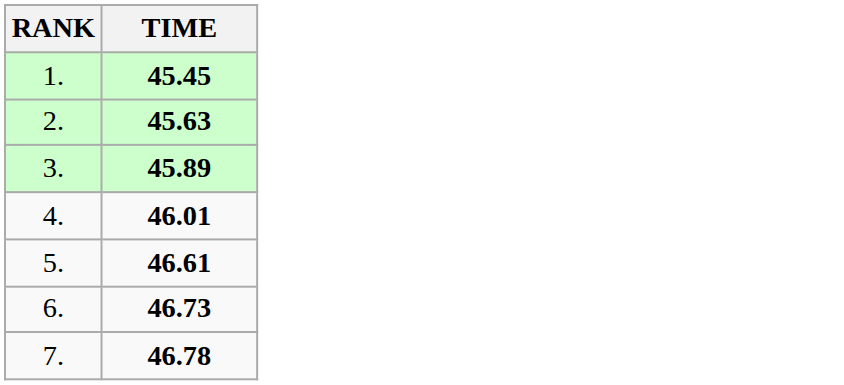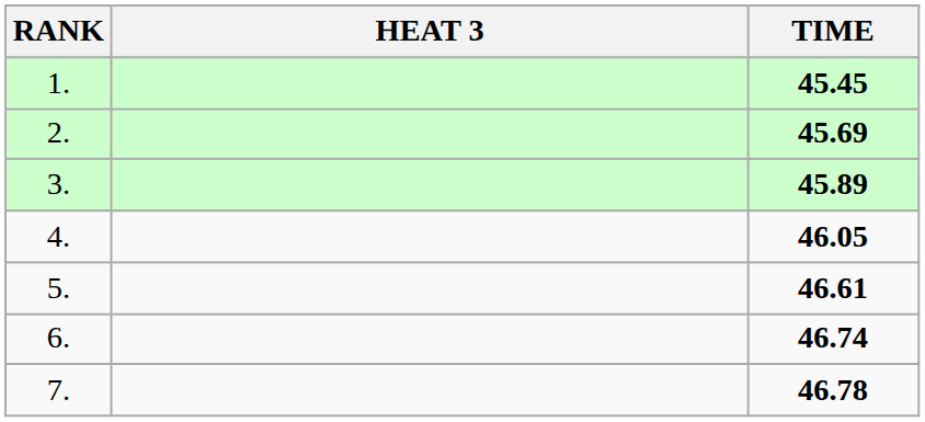+ column: HEAT 3
2. | TIME: 45.63 -> 45.69
4. | TIME: 46.01 -> 46.05
6. | TIME: 46.73 -> 46.74
